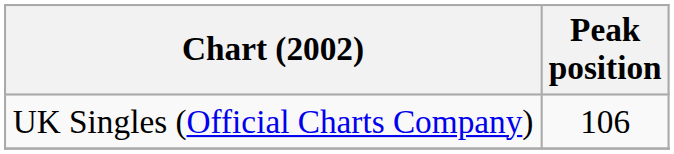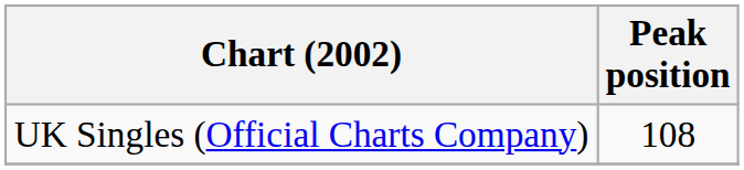UK Singles (Official Charts Company) | Peak position: 106 -> 108
